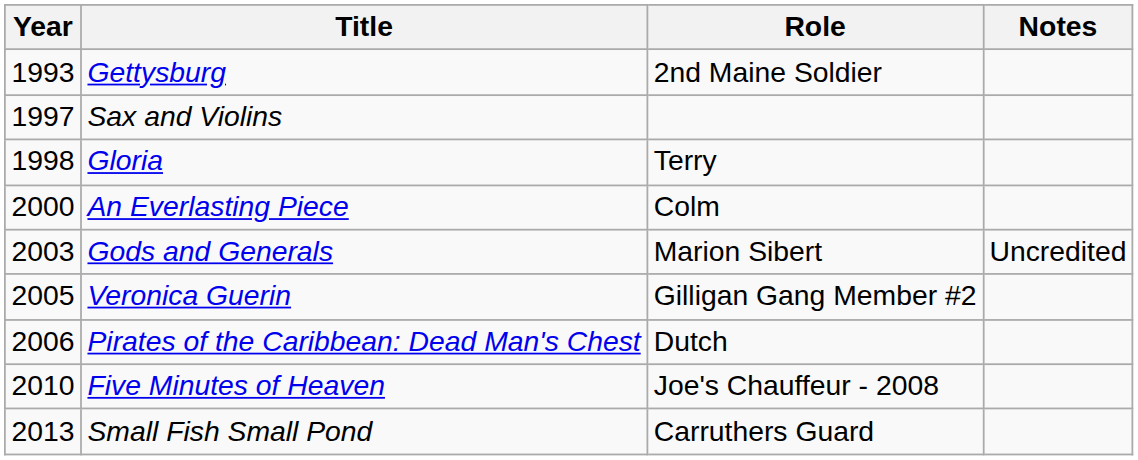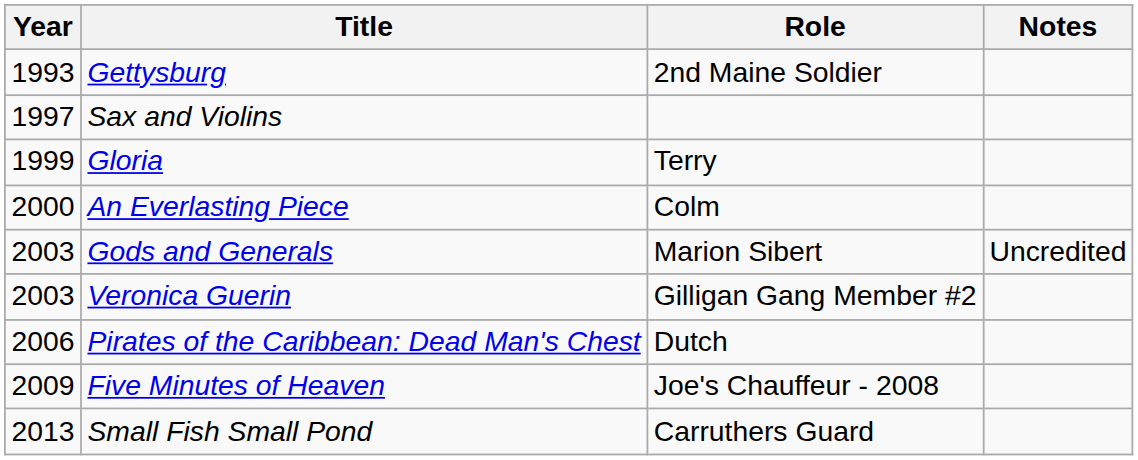Gloria | Year: 1998 -> 1999
Veronica Guerin | Year: 2005 -> 2003
Five Minutes of Heaven | Year: 2010 -> 2009
